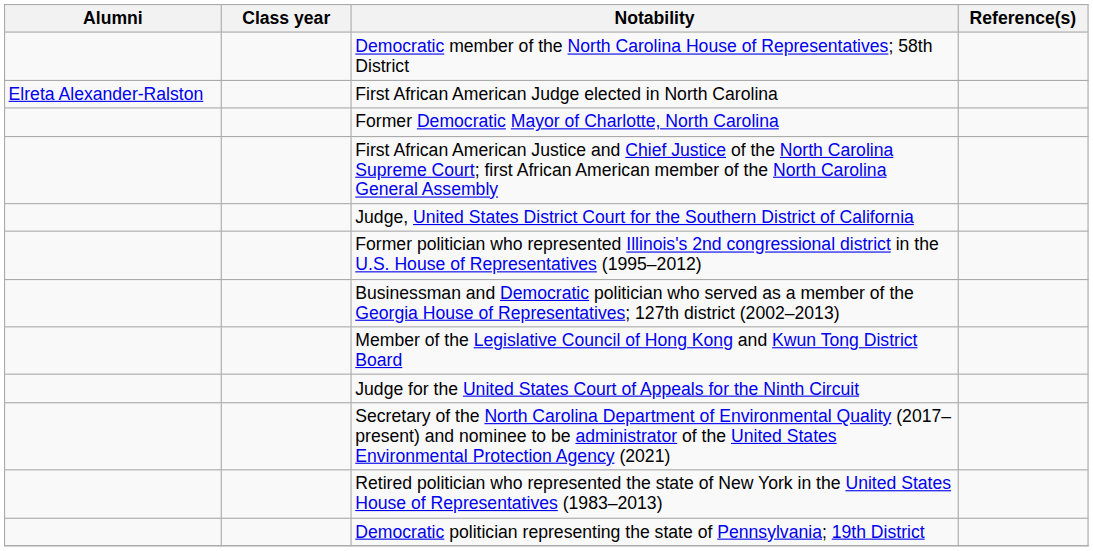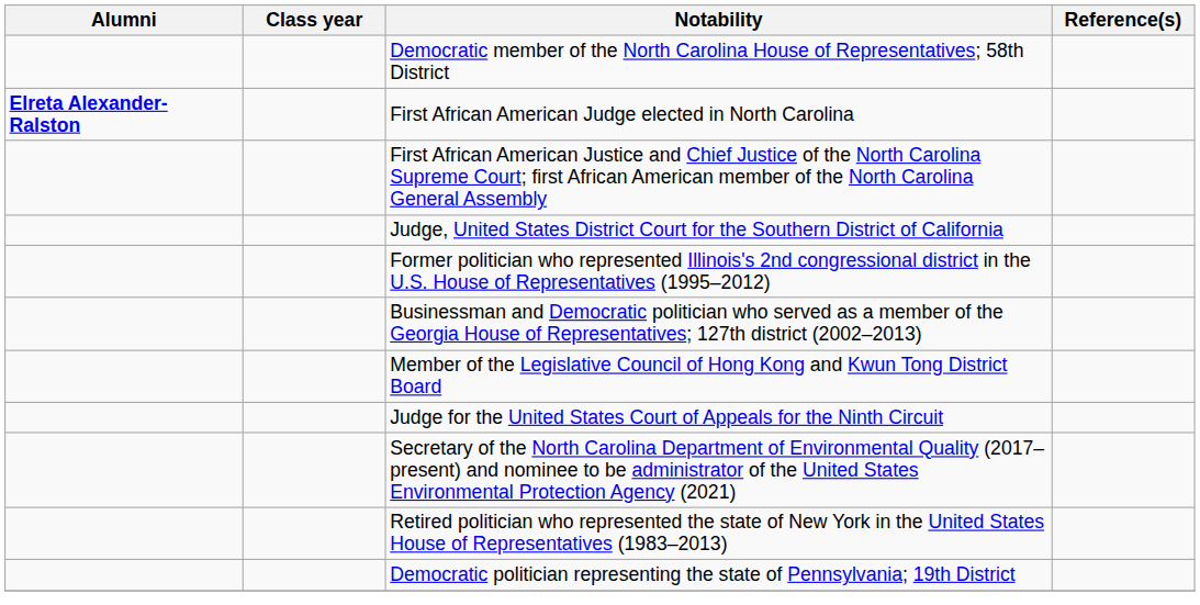First African American Judge elected in North Carolina | Alumni: normal -> bold
- row: Former Democratic Mayor of Charlotte, North Carolina
